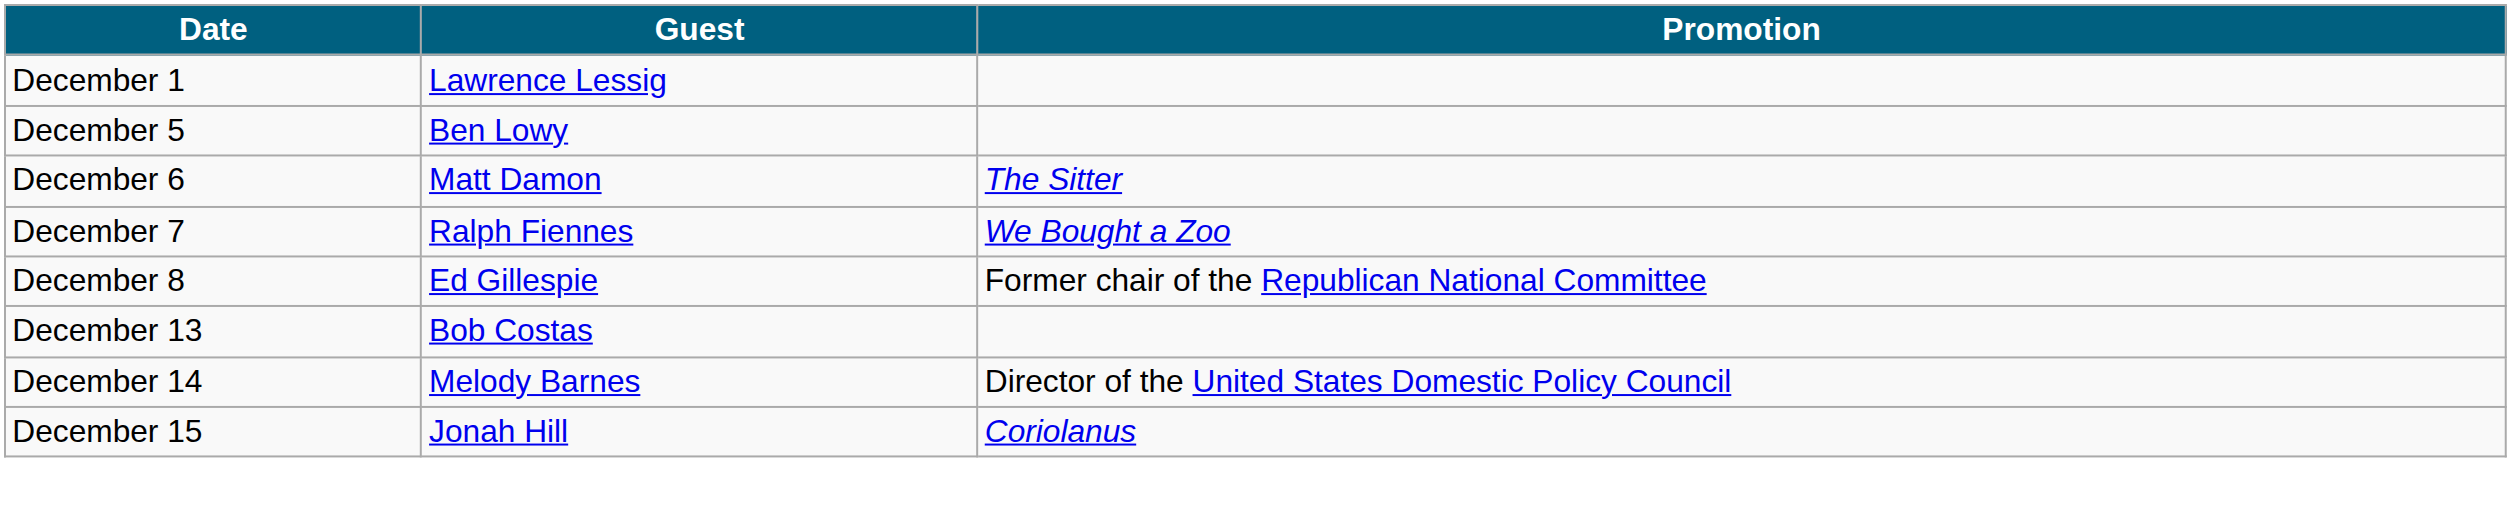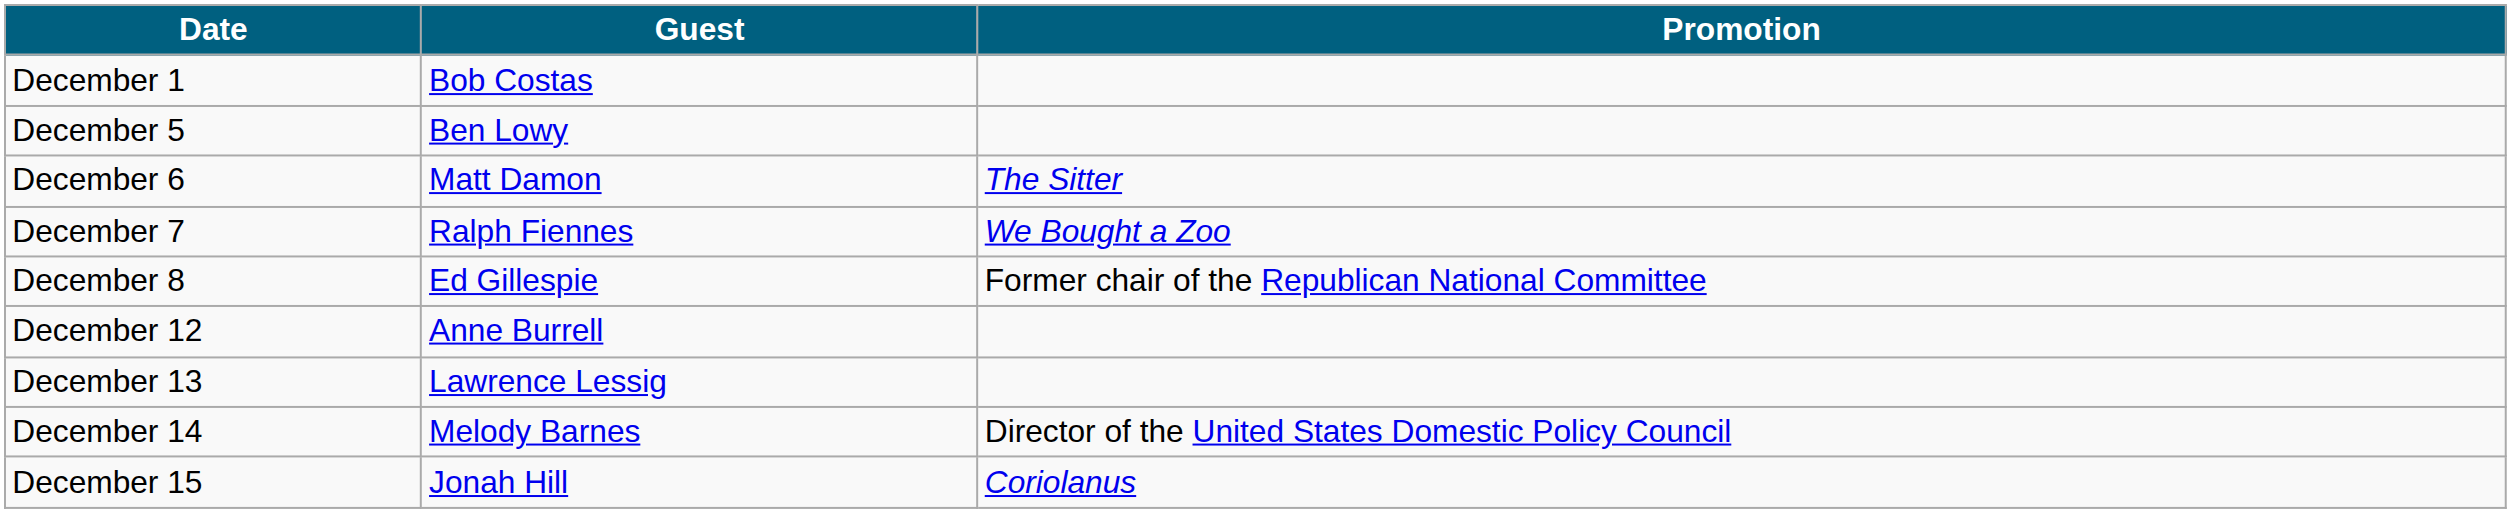December 1 | Guest: Lawrence Lessig -> Bob Costas
+ row: December 12 | Anne Burrell
December 13 | Guest: Bob Costas -> Lawrence Lessig
